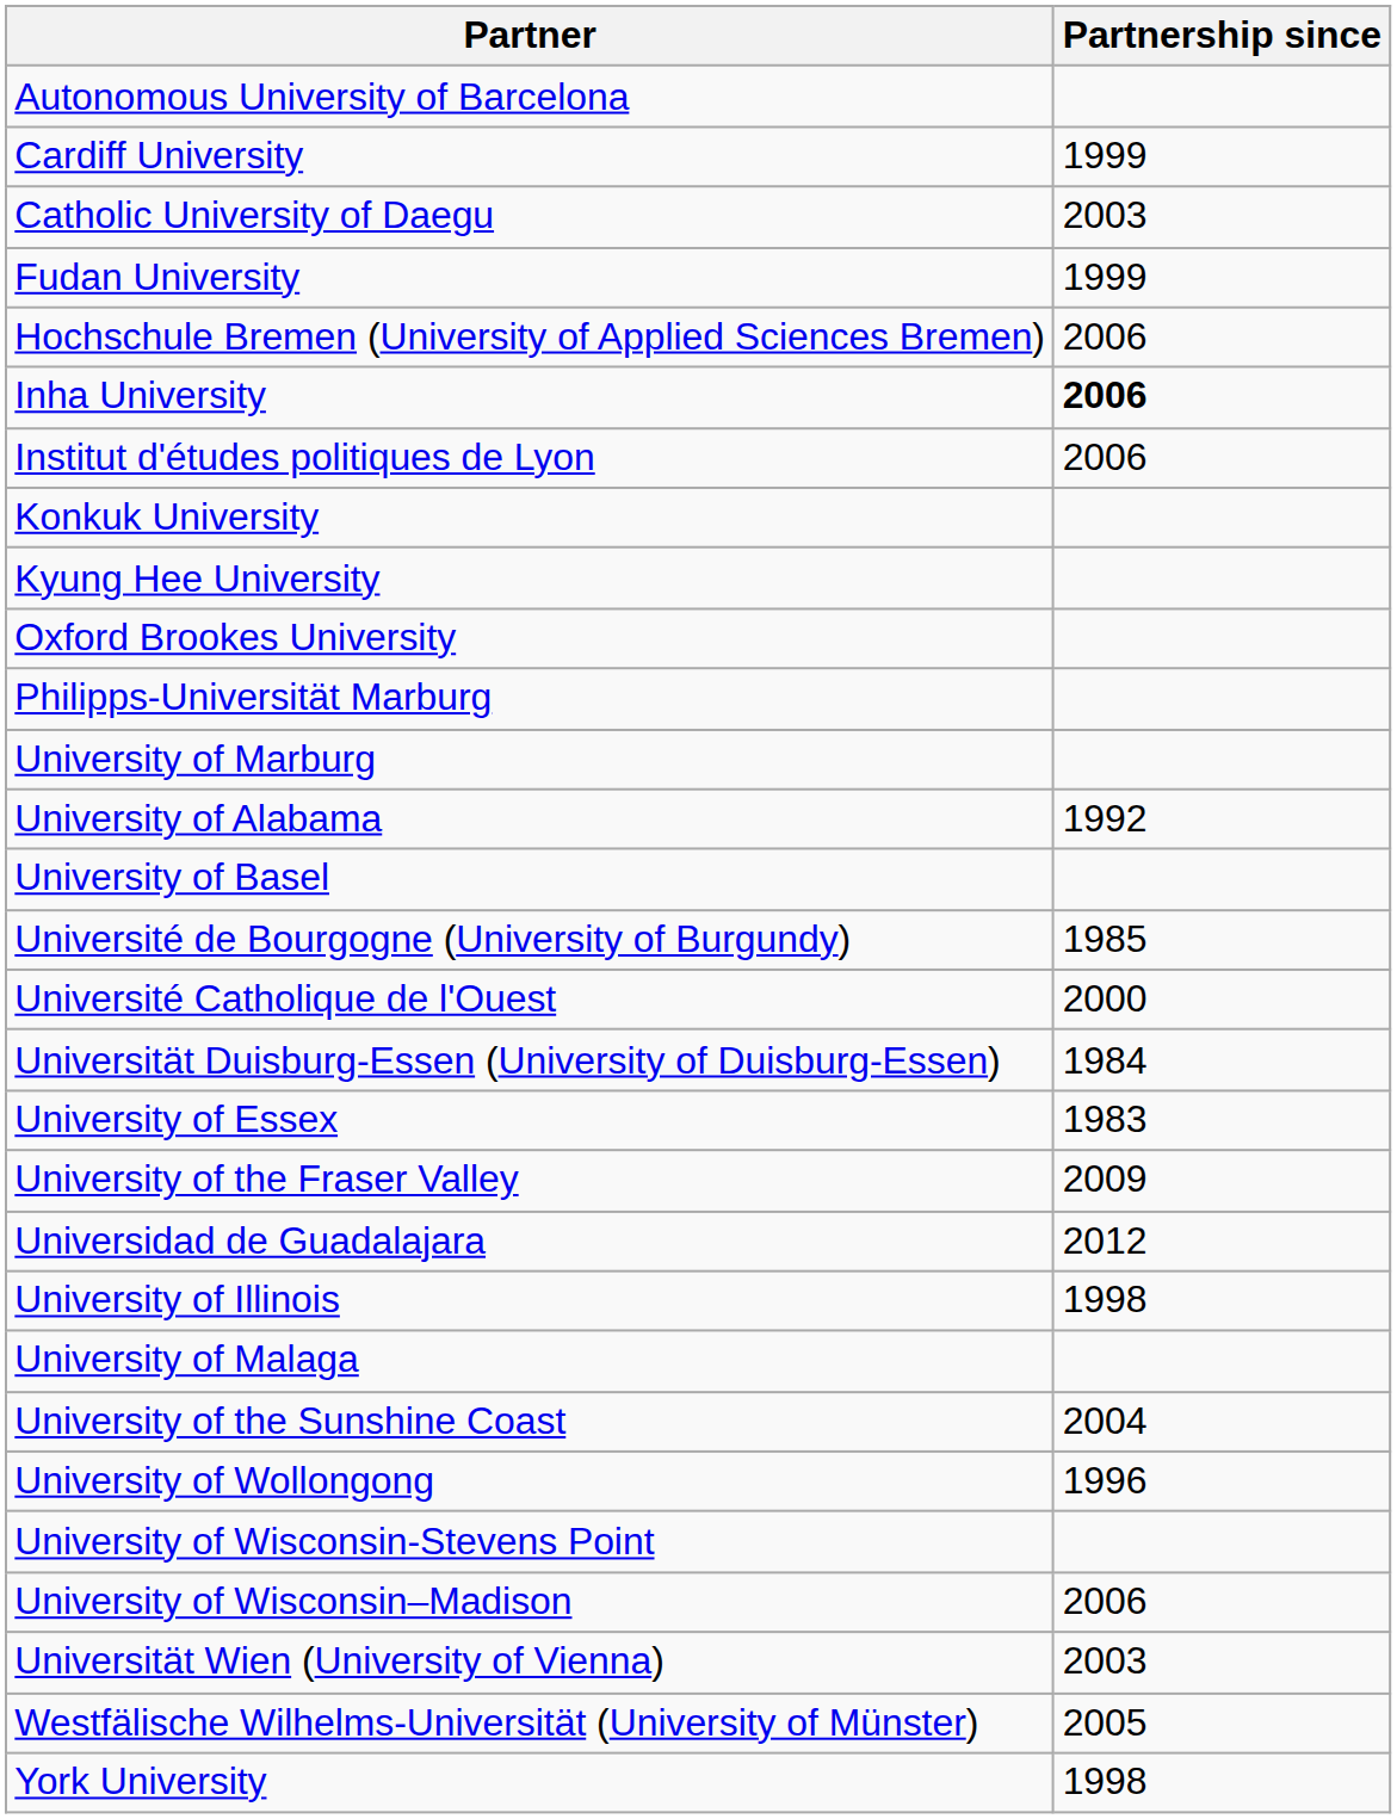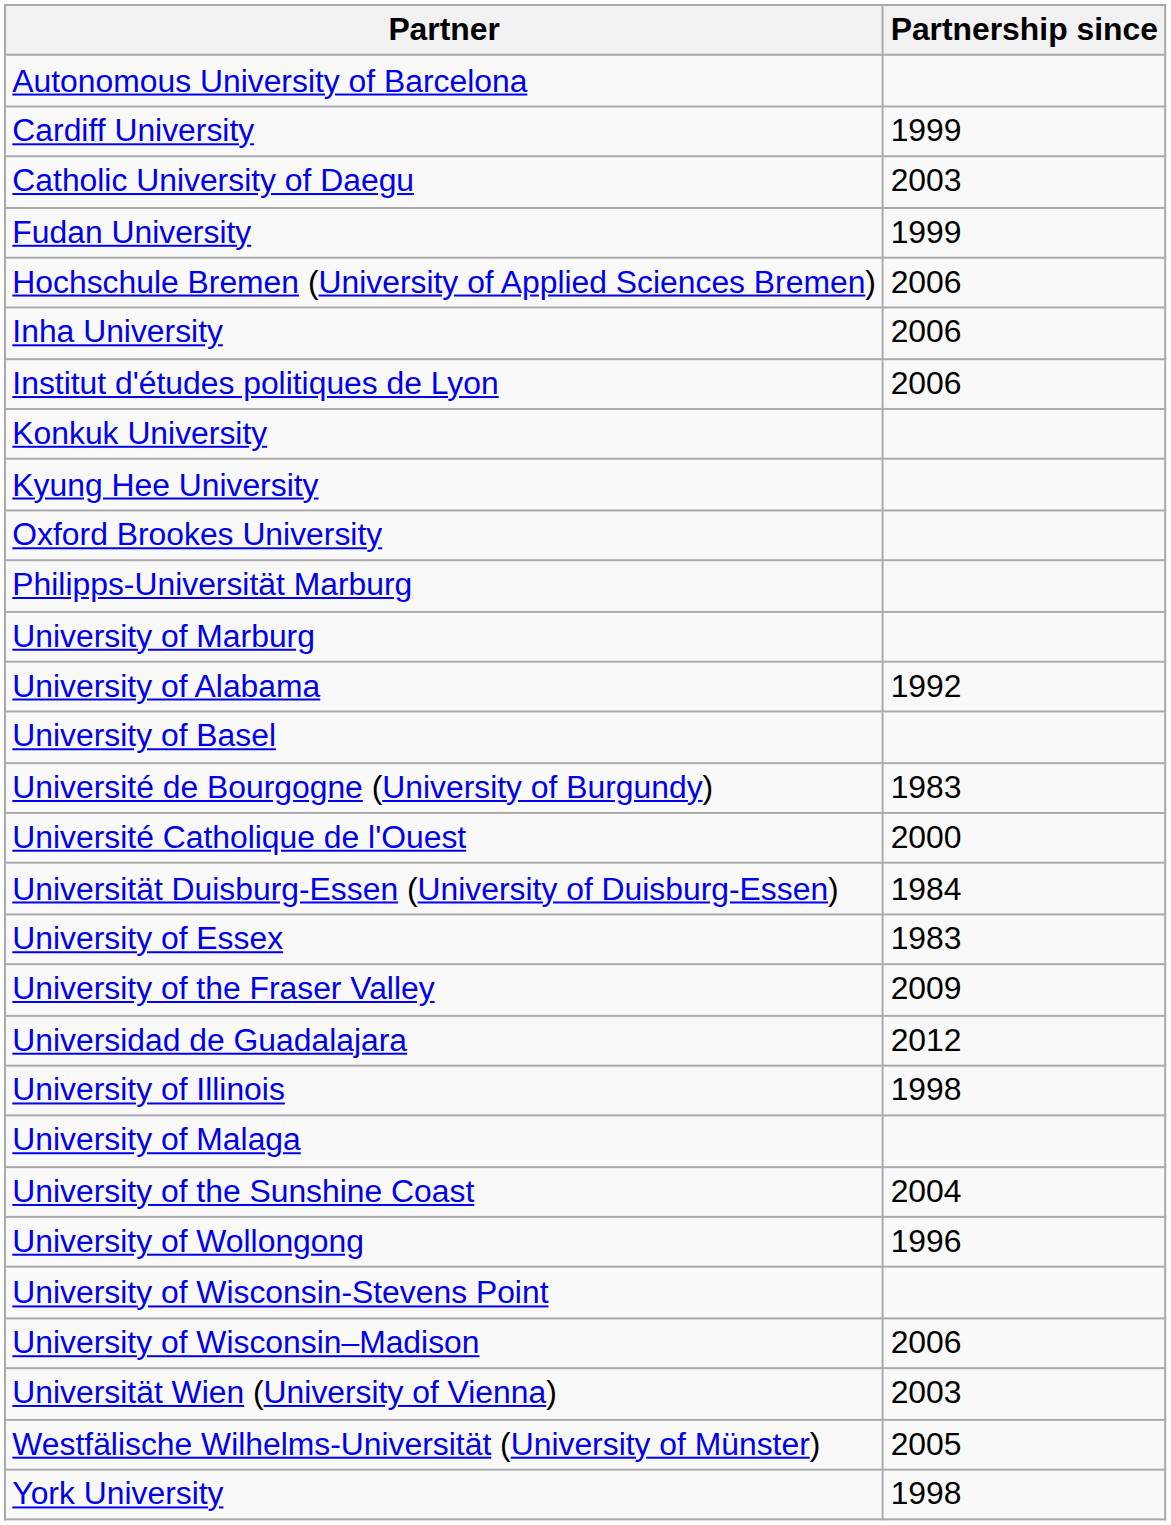Inha University | Partnership since: bold -> normal
Université de Bourgogne (University of Burgundy) | Partnership since: 1985 -> 1983
